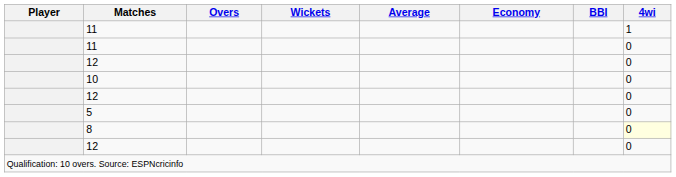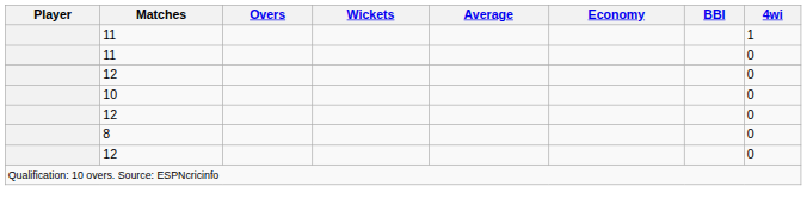- row: 5 | 0
8 | 4wi: lightyellow background -> no background
